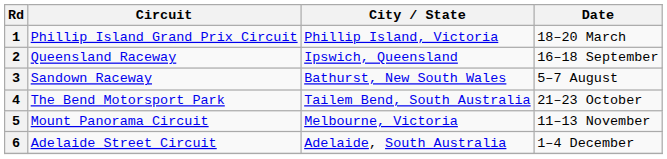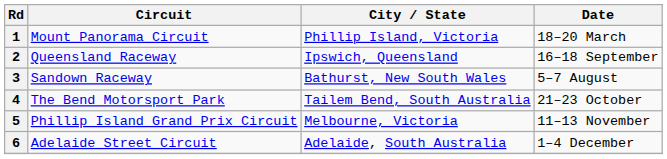1 | Circuit: Phillip Island Grand Prix Circuit -> Mount Panorama Circuit
5 | Circuit: Mount Panorama Circuit -> Phillip Island Grand Prix Circuit
